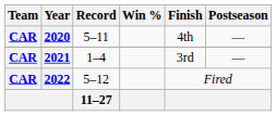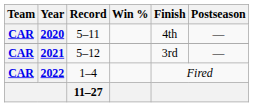2021 | Record: 1–4 -> 5–12
2022 | Record: 5–12 -> 1–4
